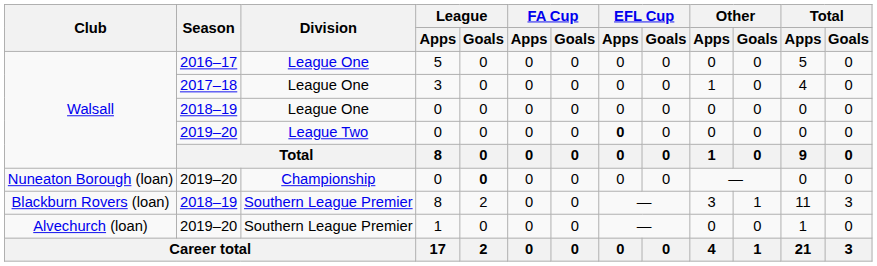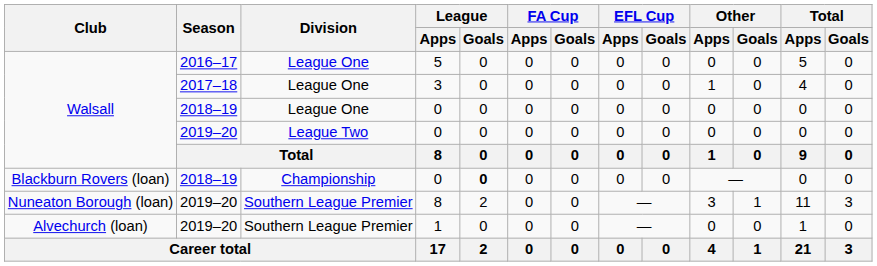League Two / 0 | EFL Cup / Apps: bold -> normal
Championship / 0 | Club: Nuneaton Borough (loan) -> Blackburn Rovers (loan)
Championship / 0 | Season: 2019–20 -> 2018–19
Southern League Premier / 8 | Club: Blackburn Rovers (loan) -> Nuneaton Borough (loan)
Southern League Premier / 8 | Season: 2018–19 -> 2019–20
